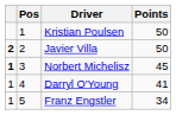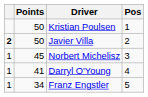columns swapped: Pos <-> Points
Norbert Michelisz | column 1: bold -> normal
